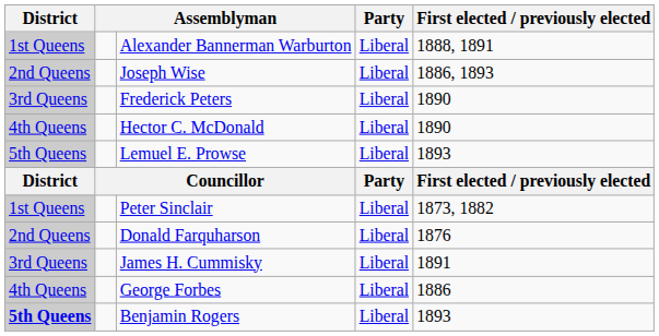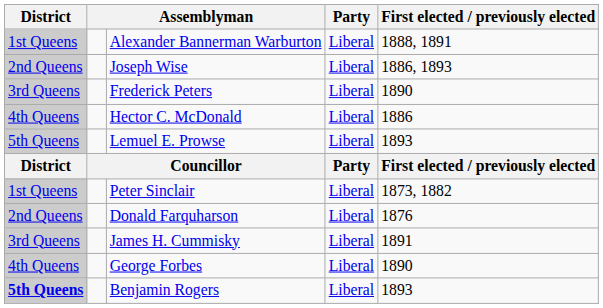Hector C. McDonald | First elected / previously elected: 1890 -> 1886
George Forbes | First elected / previously elected: 1886 -> 1890
